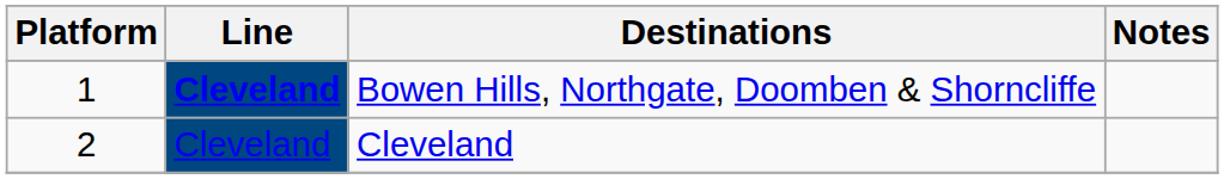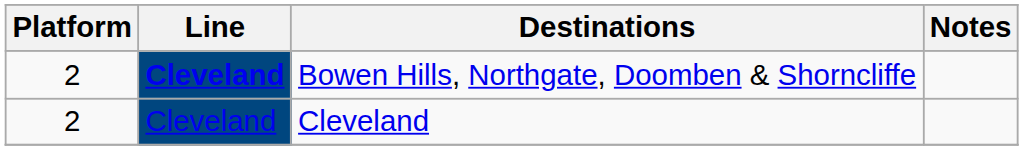Bowen Hills, Northgate, Doomben & Shorncliffe | Platform: 1 -> 2
